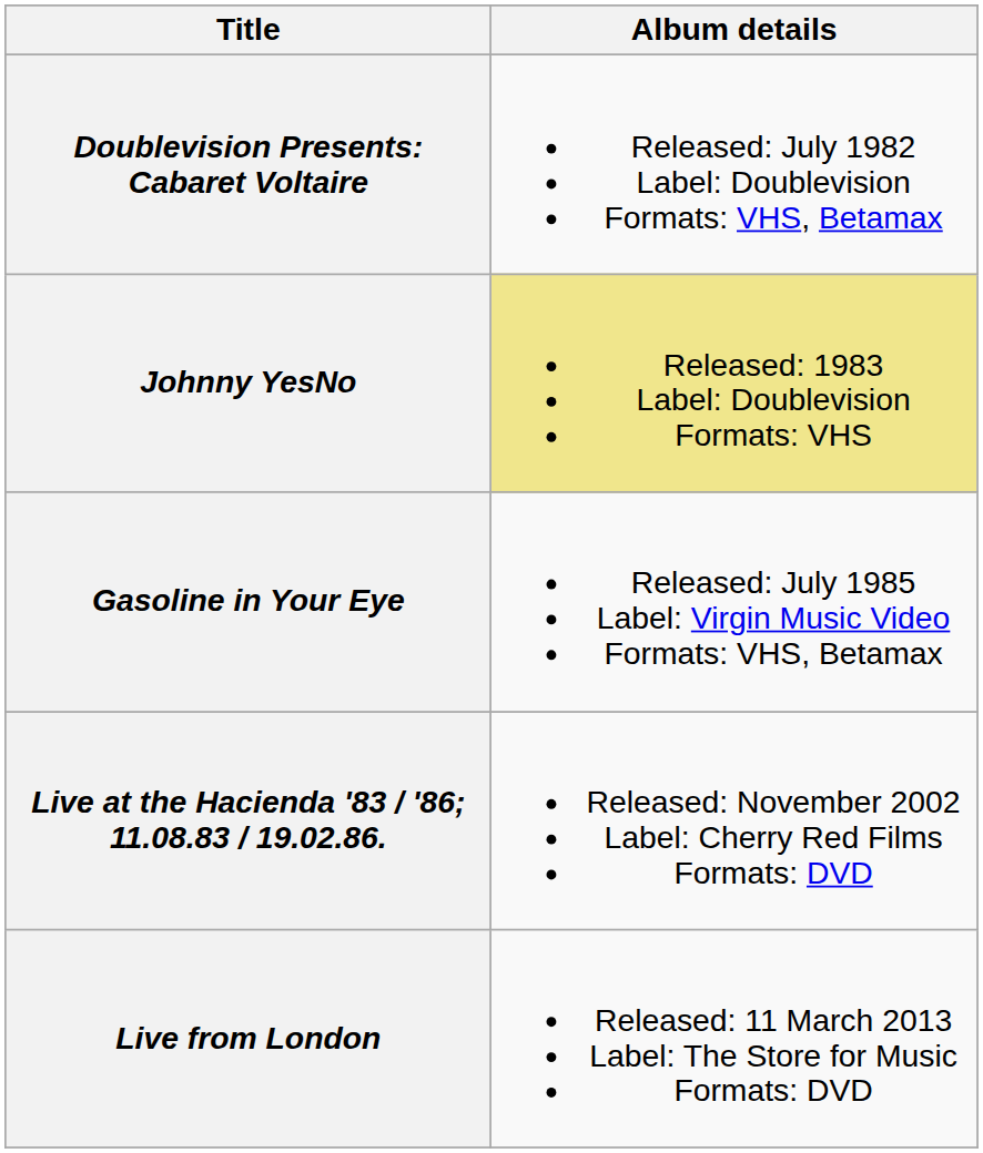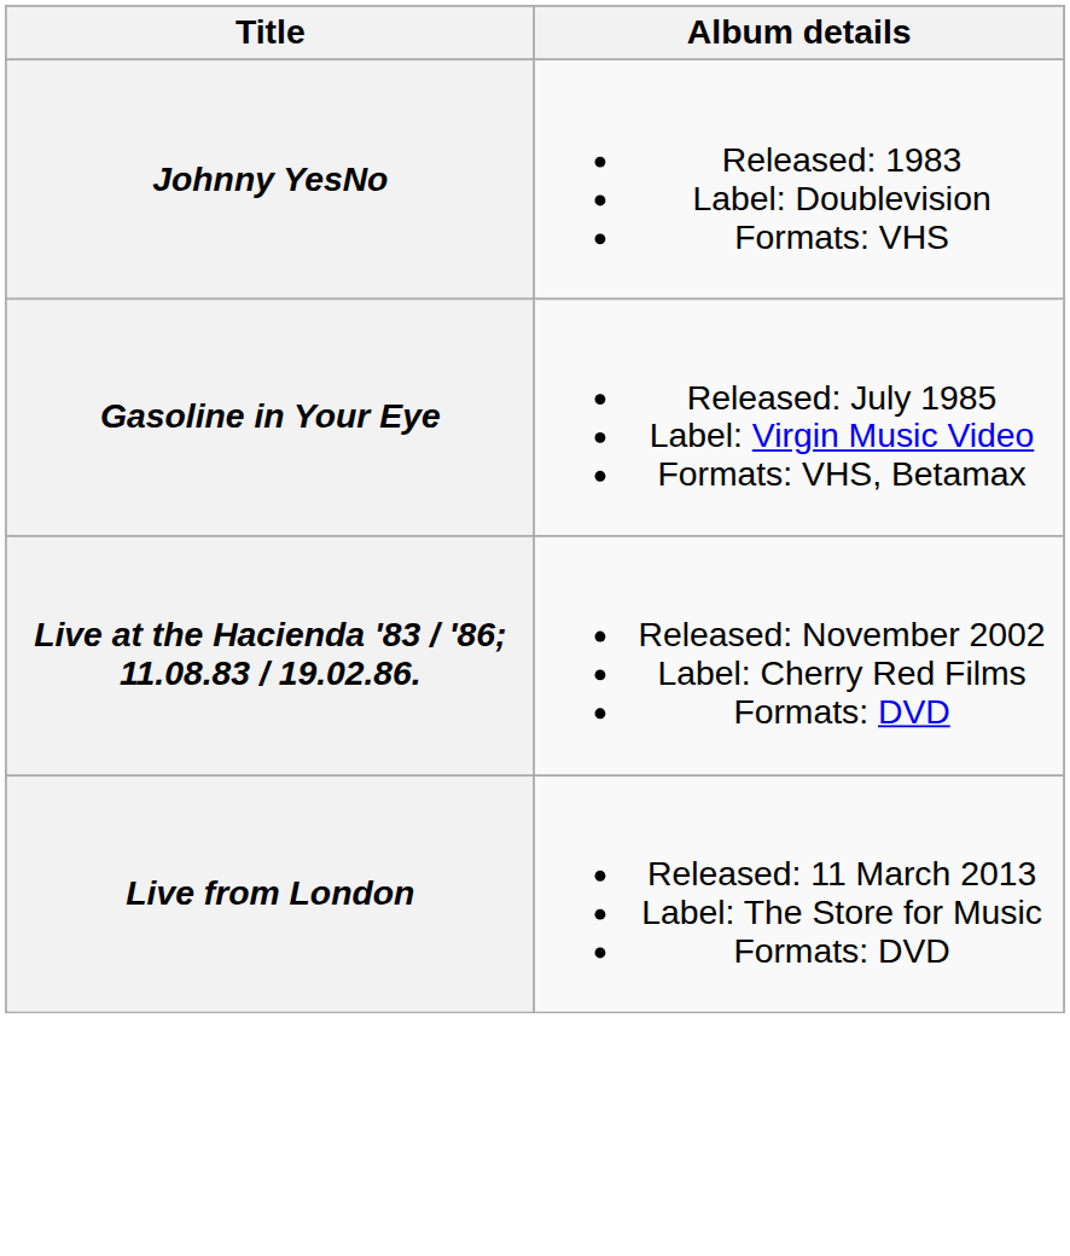- row: Doublevision Presents: Cabaret Voltaire | Released: July 1982 Label: Doublevision Formats: VHS, Betamax
Johnny YesNo | Album details: khaki background -> no background
